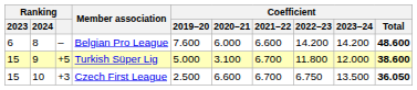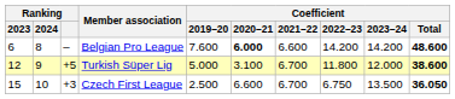Belgian Pro League | Coefficient / 2020–21: normal -> bold
Turkish Süper Lig | Ranking / 2023: 15 -> 12
